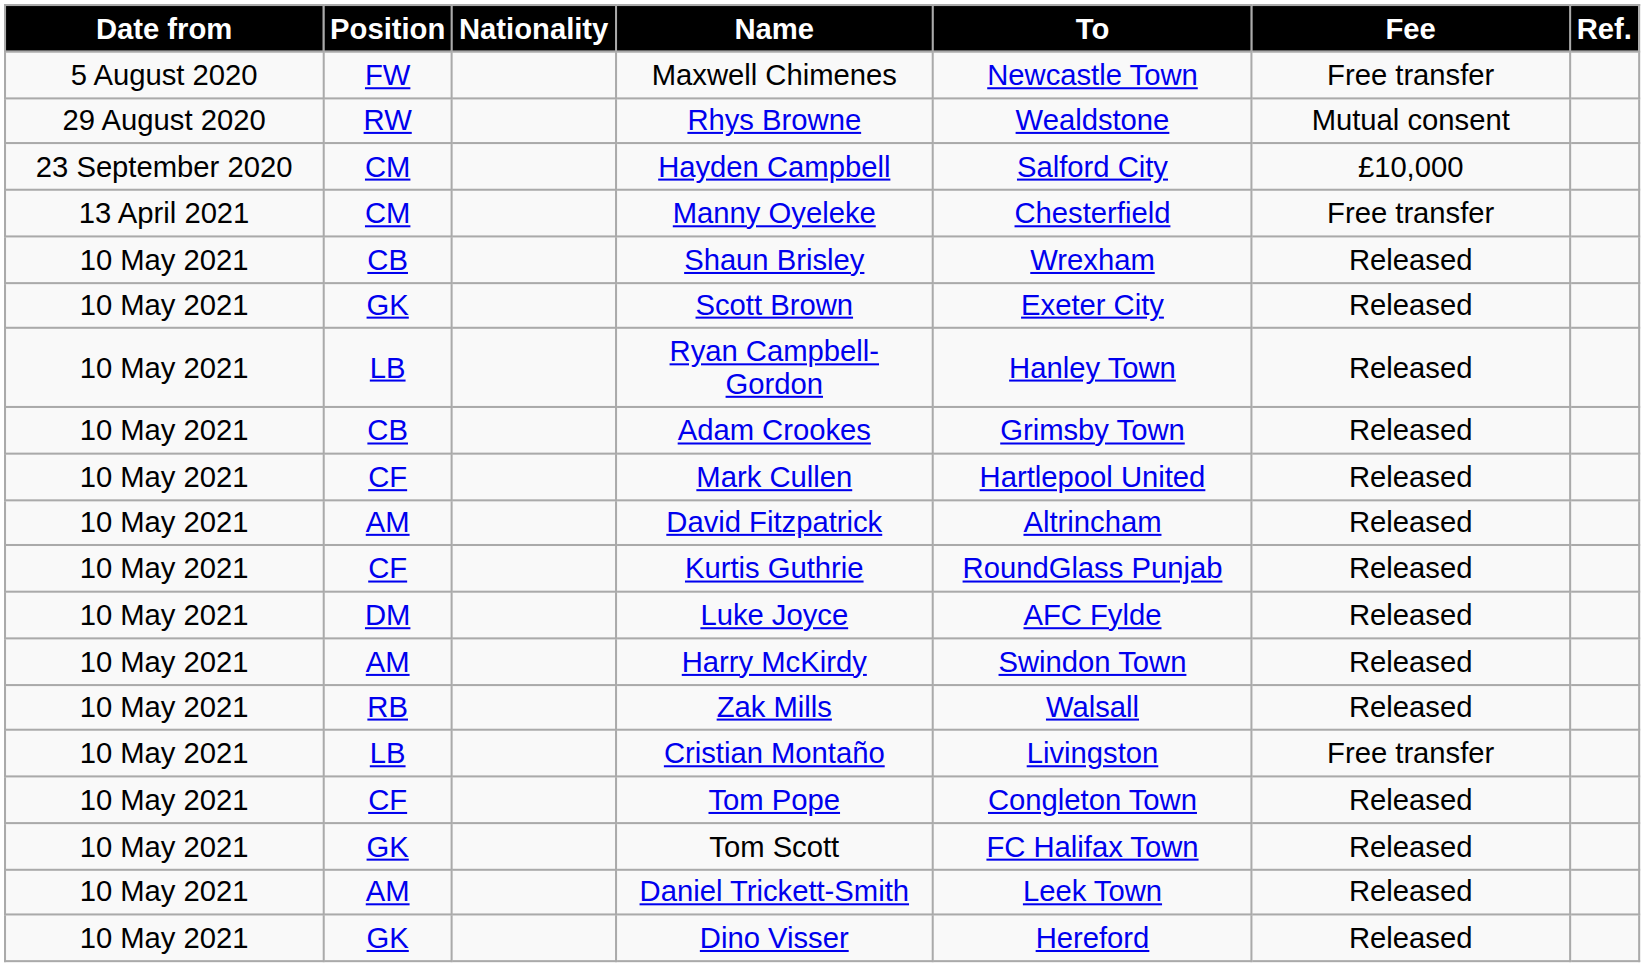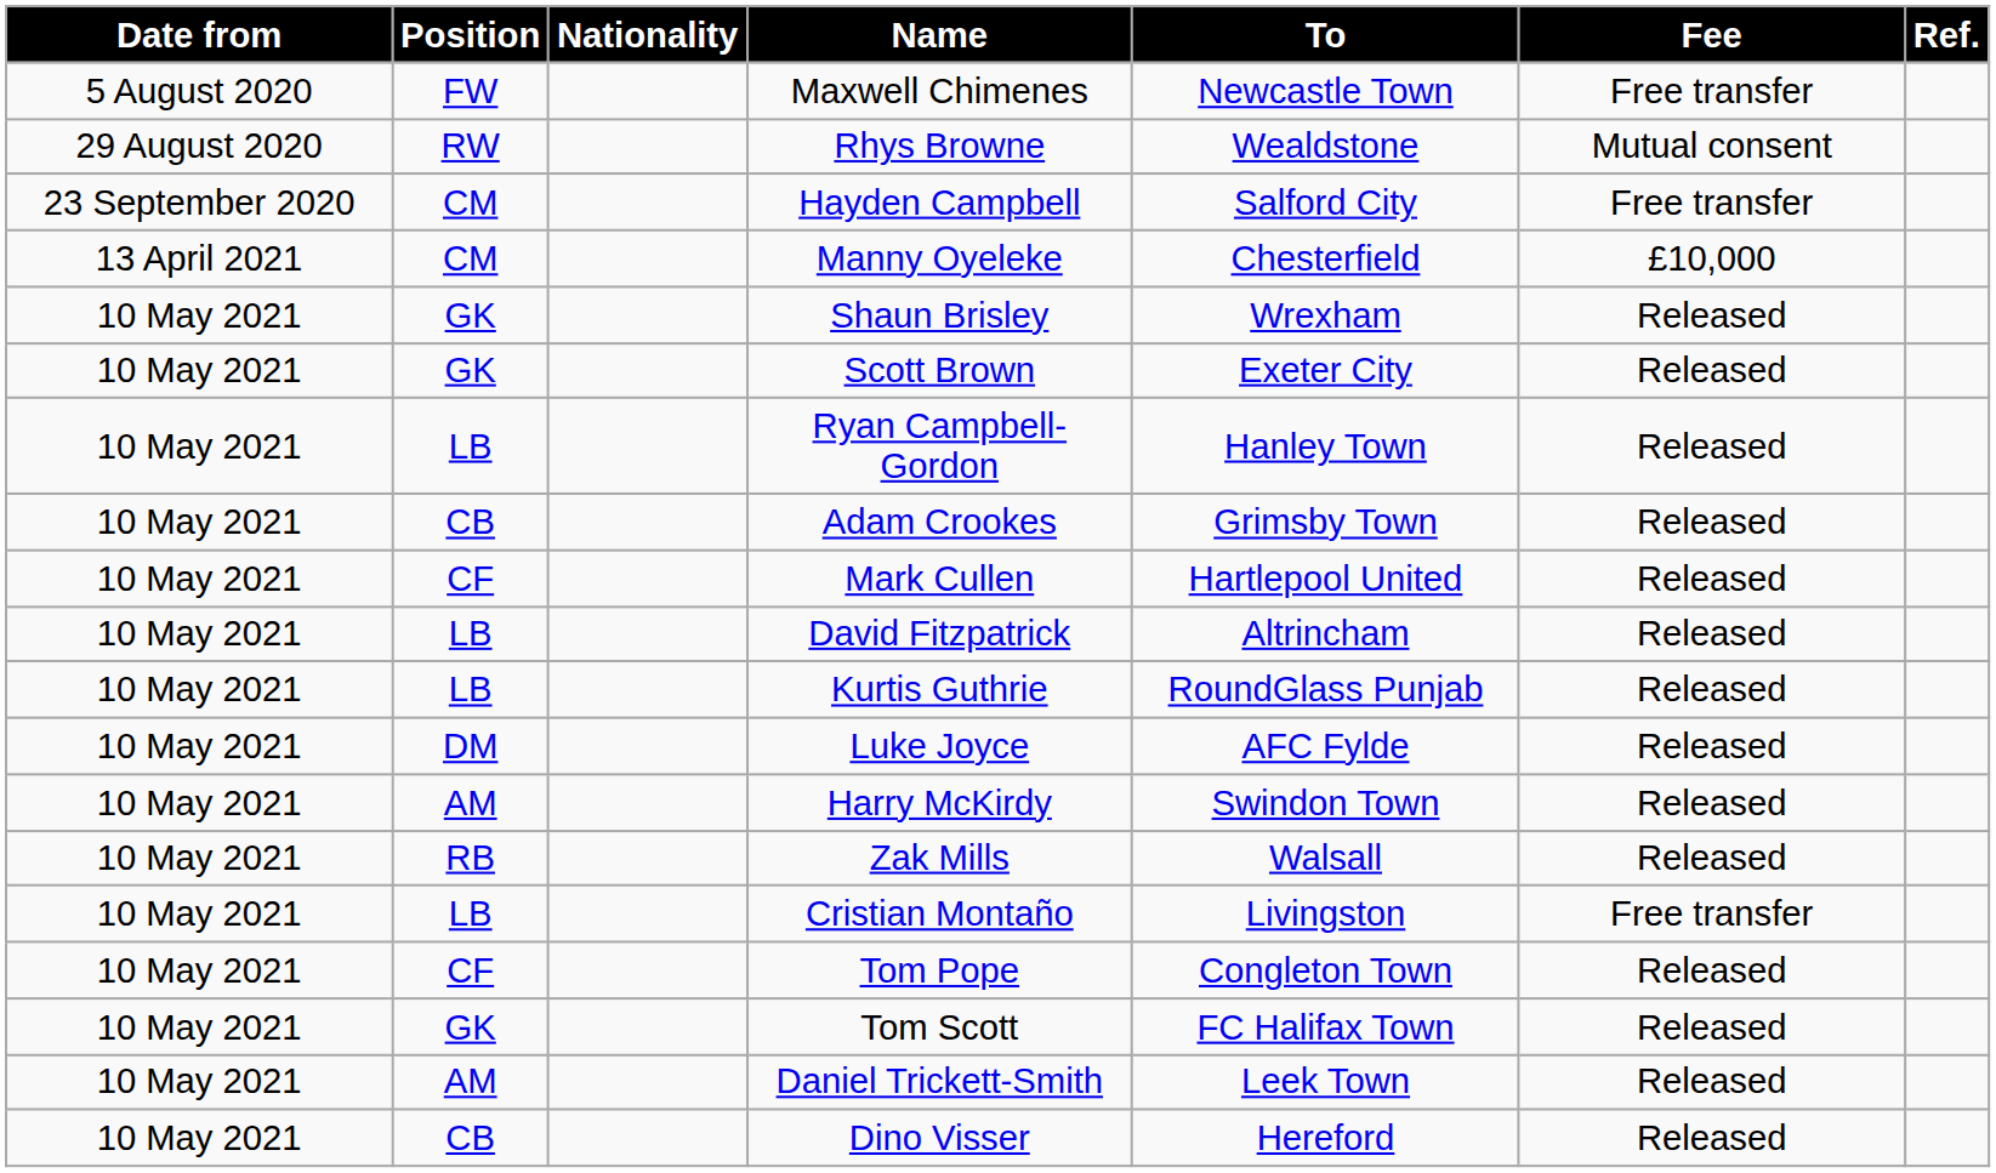Hayden Campbell | Fee: £10,000 -> Free transfer
Manny Oyeleke | Fee: Free transfer -> £10,000
Shaun Brisley | Position: CB -> GK
David Fitzpatrick | Position: AM -> LB
Kurtis Guthrie | Position: CF -> LB
Dino Visser | Position: GK -> CB
